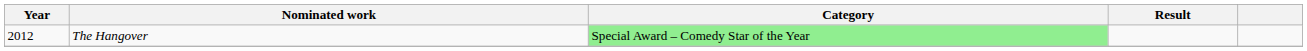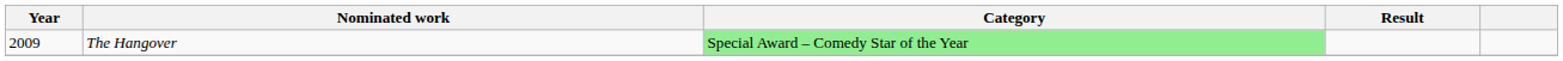The Hangover | Year: 2012 -> 2009
